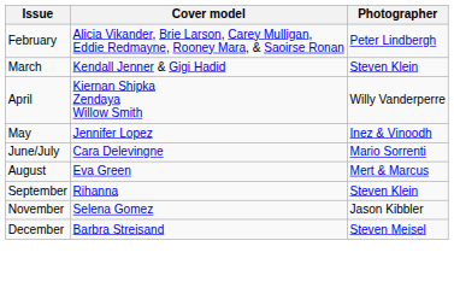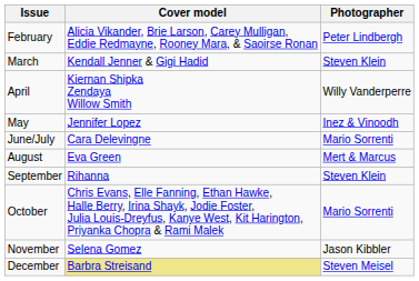+ row: October | Chris Evans, Elle Fanning, Ethan Hawke, Halle Berry, Irina Shayk, Jodie Foster, Julia Louis-Dreyfus, Kanye West, Kit Harington, Priyanka Chopra & Rami Malek | Mario Sorrenti
December | Cover model: no background -> khaki background
